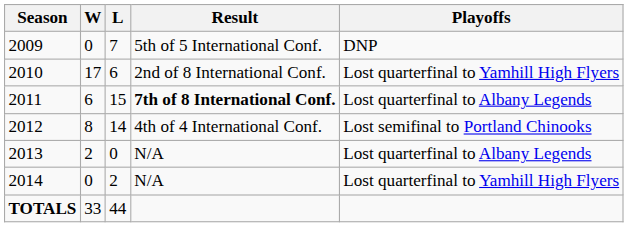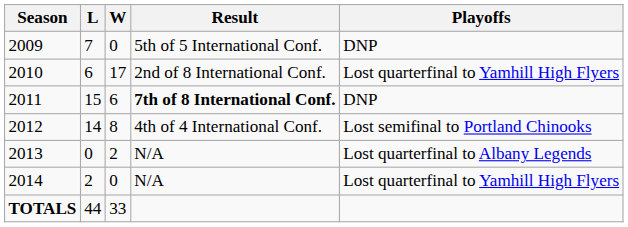columns swapped: W <-> L
2011 | Playoffs: Lost quarterfinal to Albany Legends -> DNP
